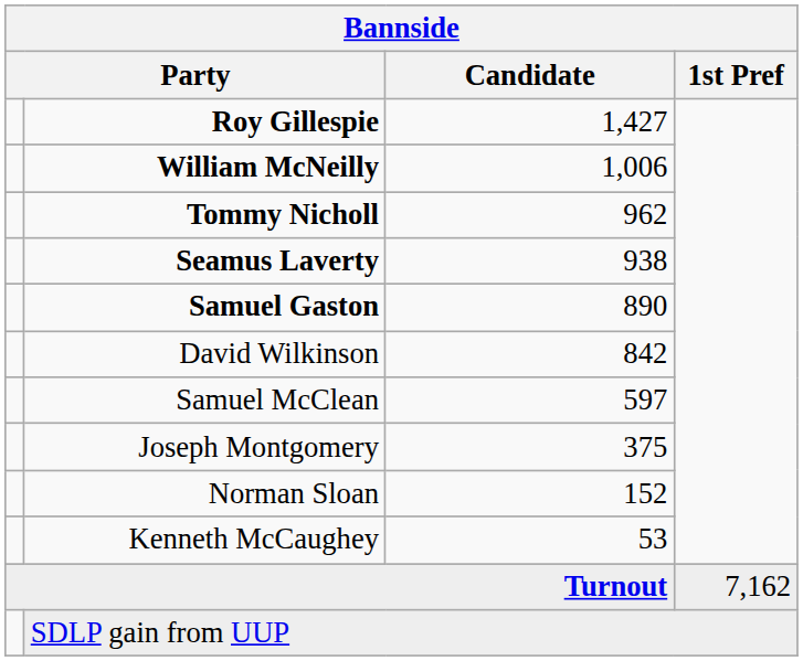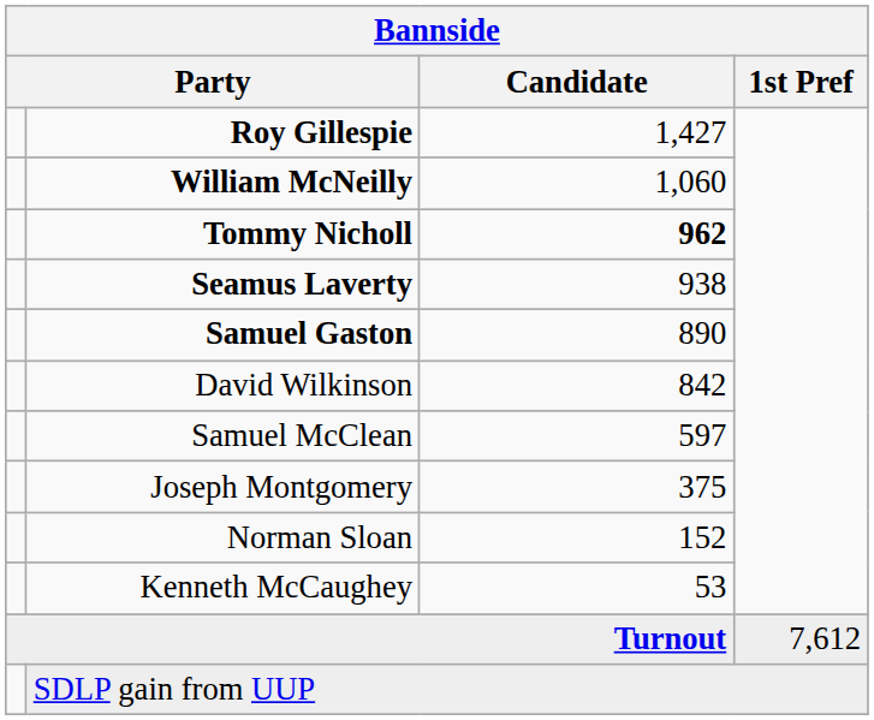William McNeilly | Candidate: 1,006 -> 1,060
Tommy Nicholl | Candidate: normal -> bold
Turnout | 1st Pref: 7,162 -> 7,612
